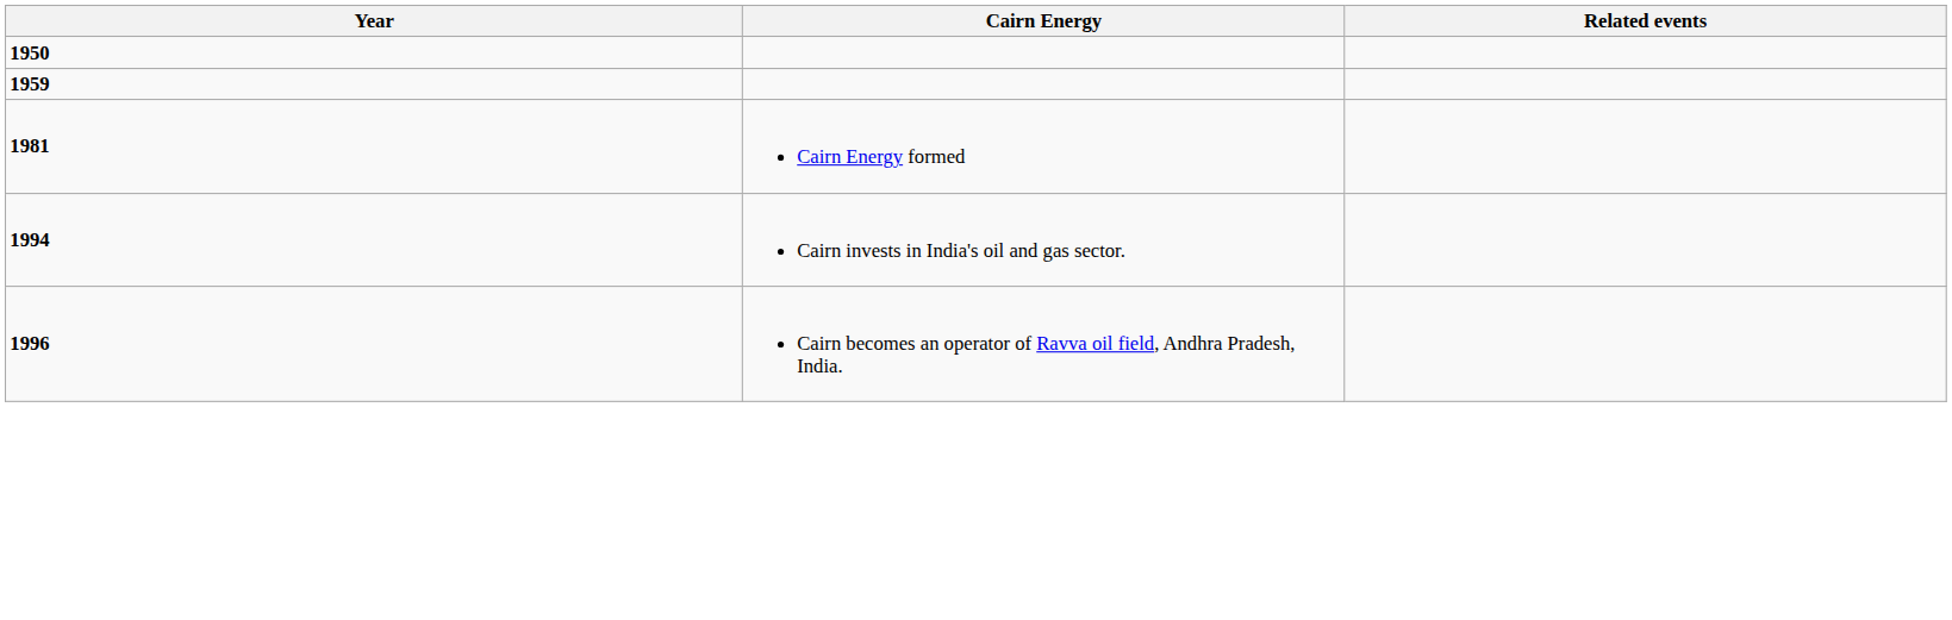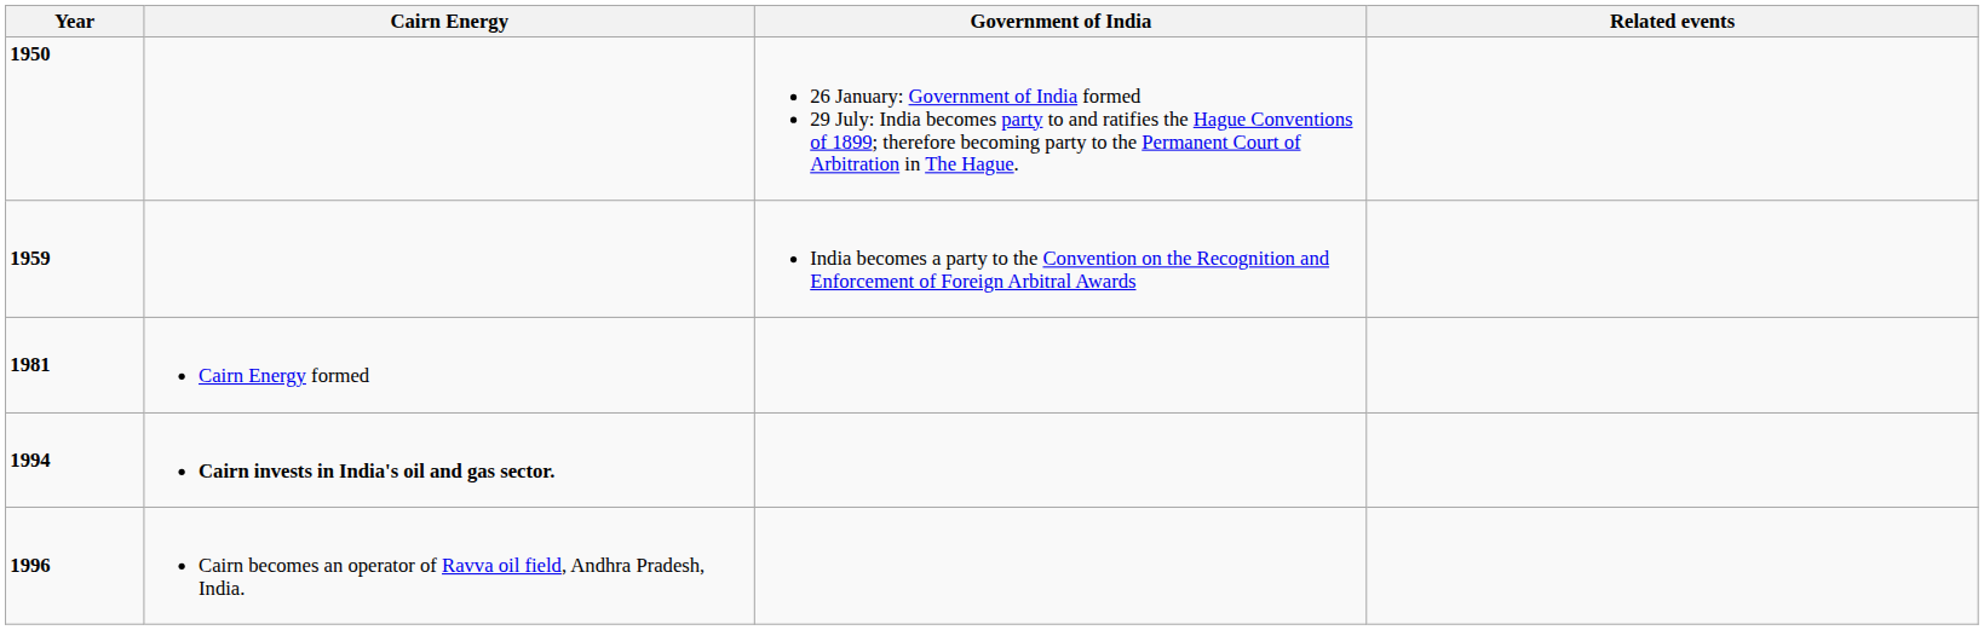+ column: Government of India | 26 January: Government of India formed 29 July: India becomes party to and ratifies the Hague Conventions of 1899; therefore becoming party to the Permanent Court of Arbitration in The Hague. | India becomes a party to the Convention on the Recognition and Enforcement of Foreign Arbitral Awards
1994 | Cairn Energy: normal -> bold
